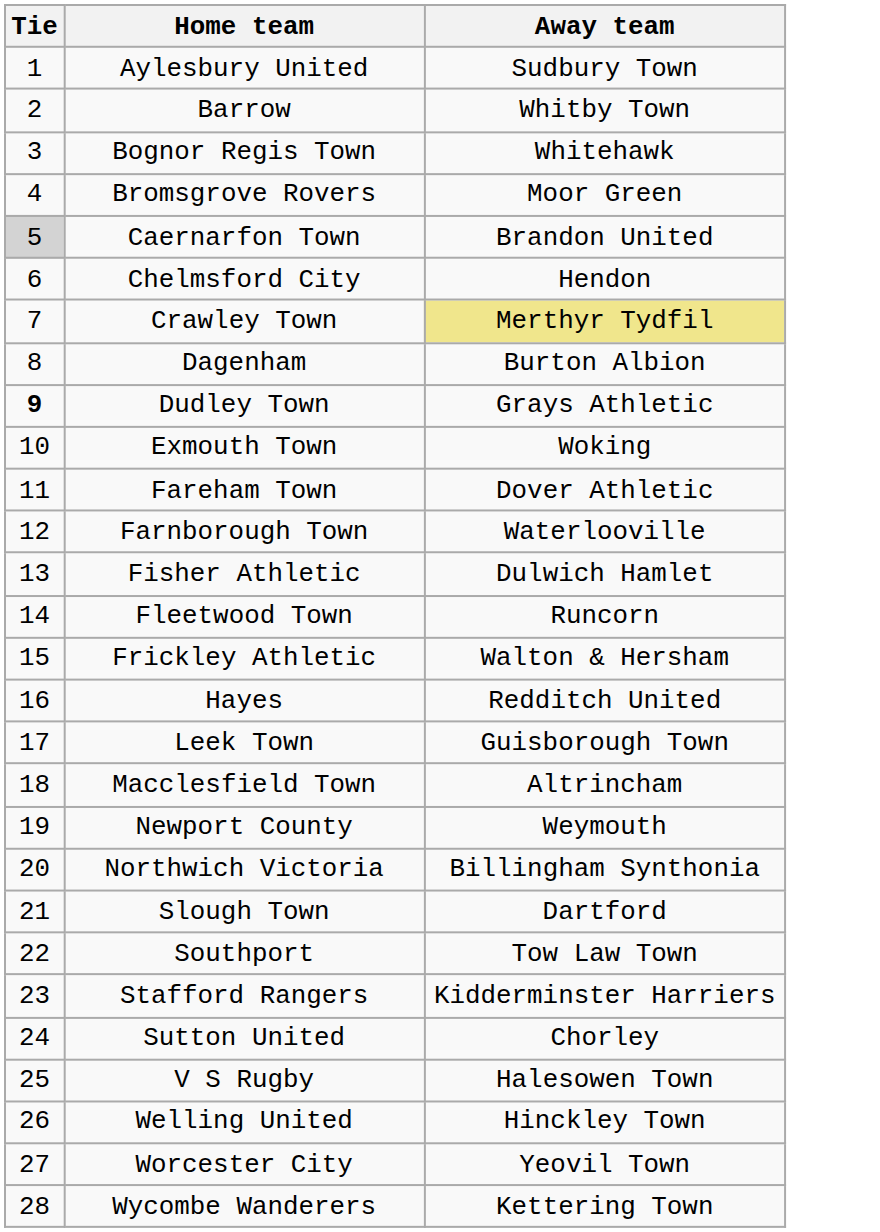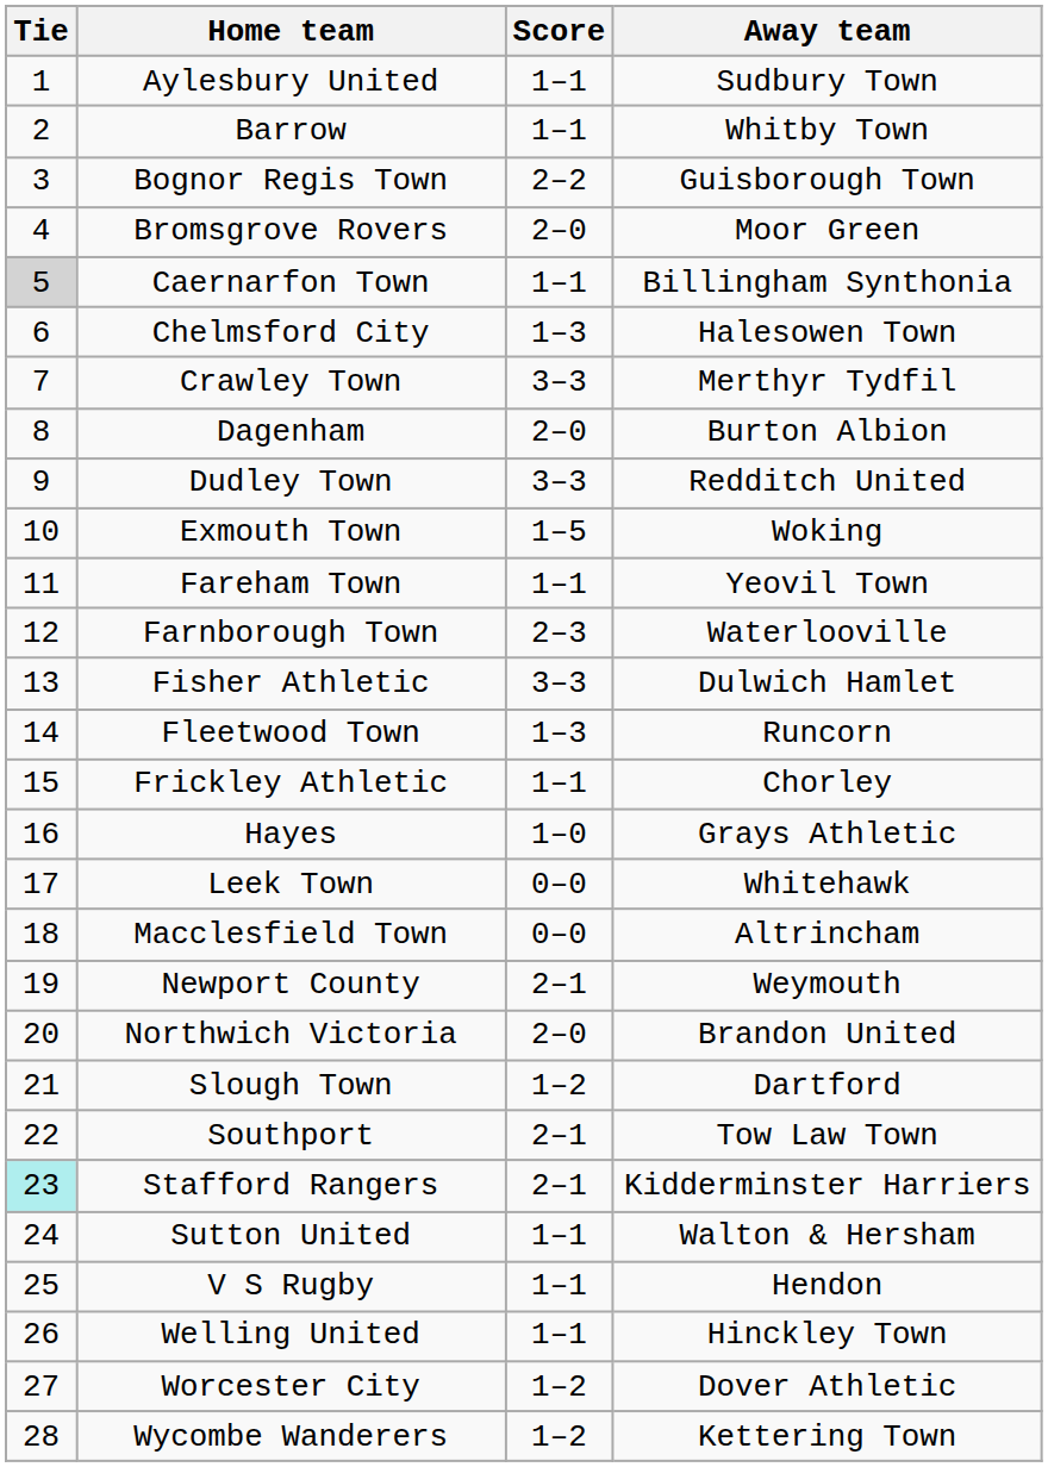+ column: Score | 1–1 | 1–1 | 2–2 | 2–0 | 1–1 | 1–3 | 3–3 | 2–0 | 3–3 | 1–5 | 1–1 | 2–3 | 3–3 | 1–3 | 1–1 | 1–0 | 0–0 | 0–0 | 2–1 | 2–0 | 1–2 | 2–1 | 2–1 | 1–1 | 1–1 | 1–1 | 1–2 | 1–2
Bognor Regis Town | Away team: Whitehawk -> Guisborough Town
Caernarfon Town | Away team: Brandon United -> Billingham Synthonia
Chelmsford City | Away team: Hendon -> Halesowen Town
Crawley Town | Away team: khaki background -> no background
Dudley Town | Tie: bold -> normal
Dudley Town | Away team: Grays Athletic -> Redditch United
Fareham Town | Away team: Dover Athletic -> Yeovil Town
Frickley Athletic | Away team: Walton & Hersham -> Chorley
Hayes | Away team: Redditch United -> Grays Athletic
Leek Town | Away team: Guisborough Town -> Whitehawk
Northwich Victoria | Away team: Billingham Synthonia -> Brandon United
Stafford Rangers | Tie: no background -> paleturquoise background
Sutton United | Away team: Chorley -> Walton & Hersham
V S Rugby | Away team: Halesowen Town -> Hendon
Worcester City | Away team: Yeovil Town -> Dover Athletic
